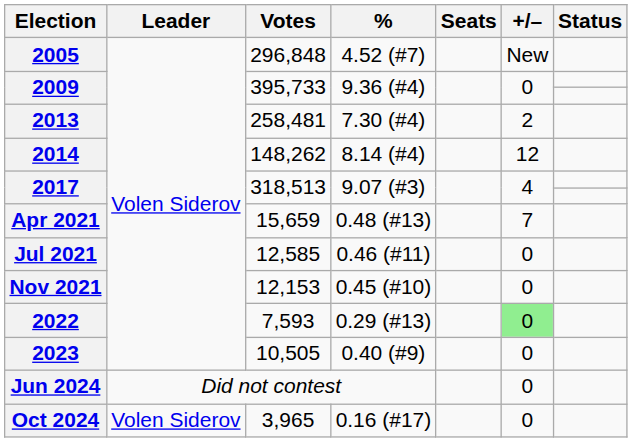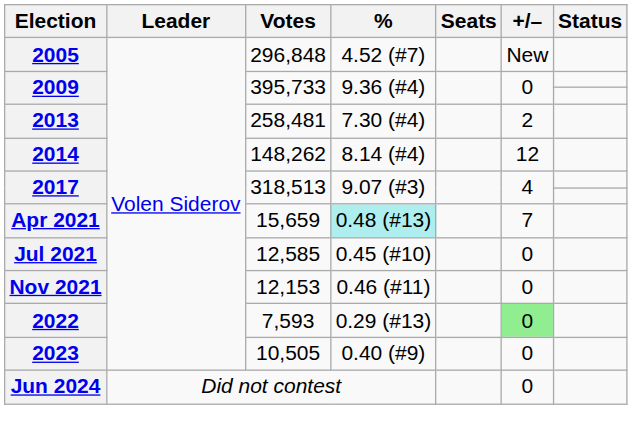Apr 2021 | %: no background -> paleturquoise background
Jul 2021 | %: 0.46 (#11) -> 0.45 (#10)
Nov 2021 | %: 0.45 (#10) -> 0.46 (#11)
- row: Oct 2024 | Volen Siderov | 3,965 | 0.16 (#17) | 0
